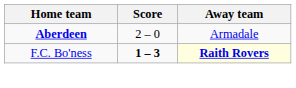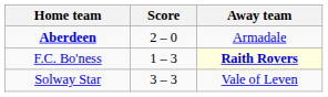F.C. Bo'ness | Score: bold -> normal
+ row: Solway Star | 3 – 3 | Vale of Leven
